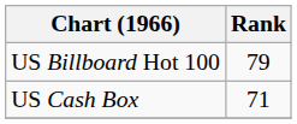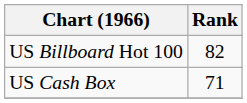US Billboard Hot 100 | Rank: 79 -> 82
